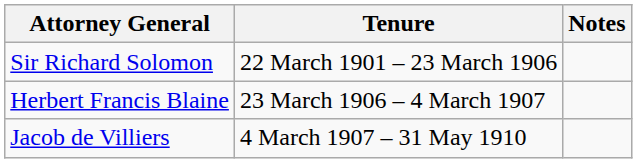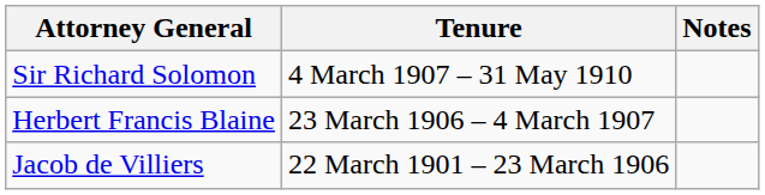Sir Richard Solomon | Tenure: 22 March 1901 – 23 March 1906 -> 4 March 1907 – 31 May 1910
Jacob de Villiers | Tenure: 4 March 1907 – 31 May 1910 -> 22 March 1901 – 23 March 1906
